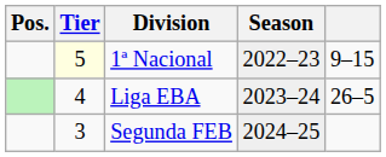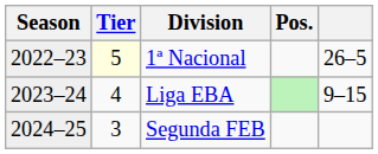columns swapped: Season <-> Pos.
1ª Nacional | column 5: 9–15 -> 26–5
Liga EBA | column 5: 26–5 -> 9–15
